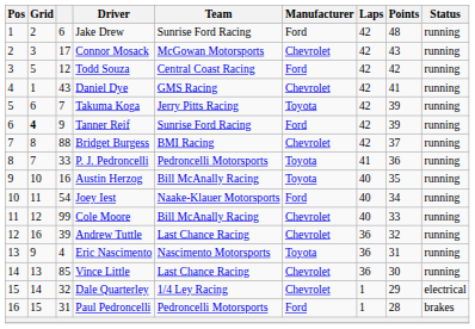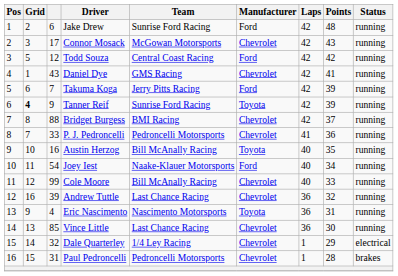Takuma Koga | Manufacturer: Toyota -> Ford
Tanner Reif | Manufacturer: Ford -> Toyota
P. J. Pedroncelli | Manufacturer: Toyota -> Chevrolet
Paul Pedroncelli | Manufacturer: Ford -> Chevrolet
